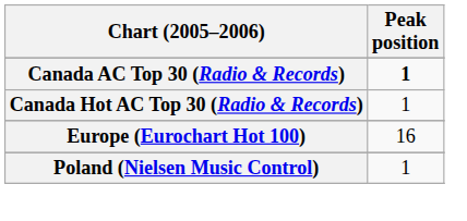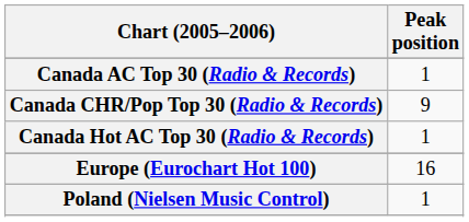Canada AC Top 30 (Radio & Records) | Peak position: bold -> normal
+ row: Canada CHR/Pop Top 30 (Radio & Records) | 9
